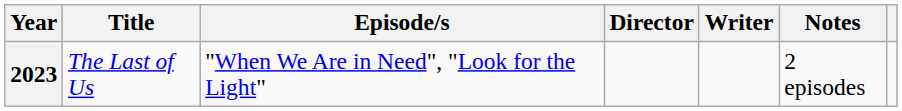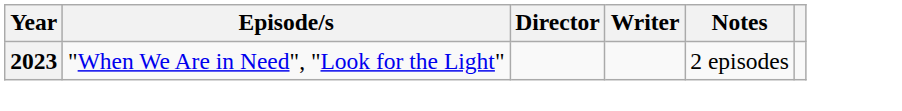- column: Title | The Last of Us
